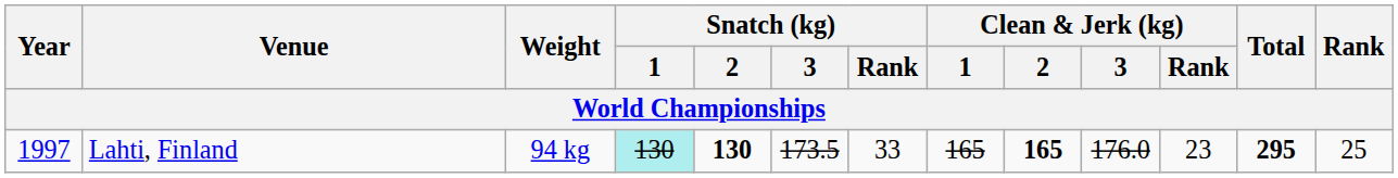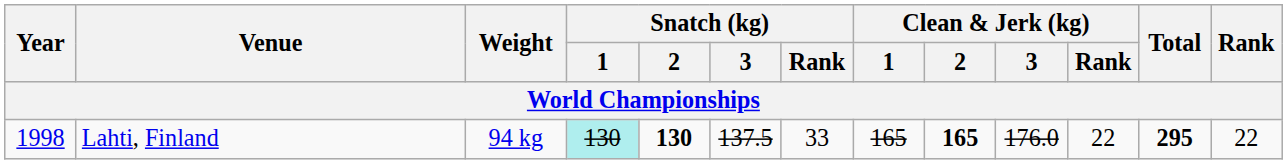Lahti, Finland | Year: 1997 -> 1998
Lahti, Finland | Snatch (kg) / 3: 173.5 -> 137.5
Lahti, Finland | Clean & Jerk (kg) / Rank: 23 -> 22
Lahti, Finland | Rank: 25 -> 22
